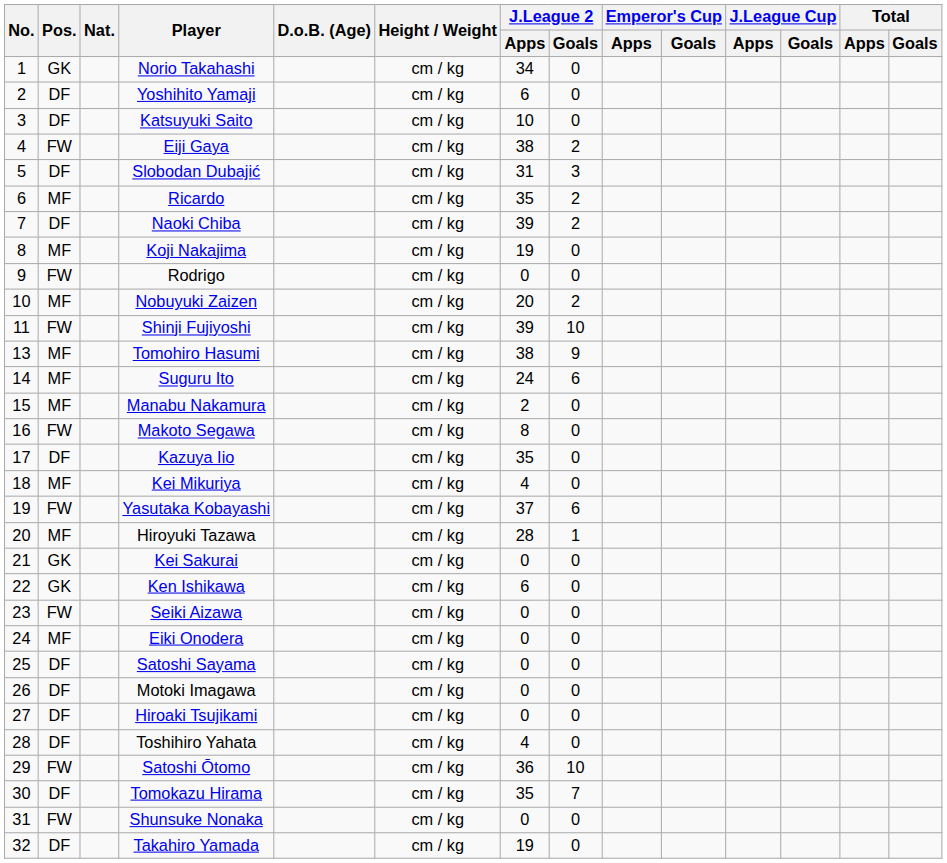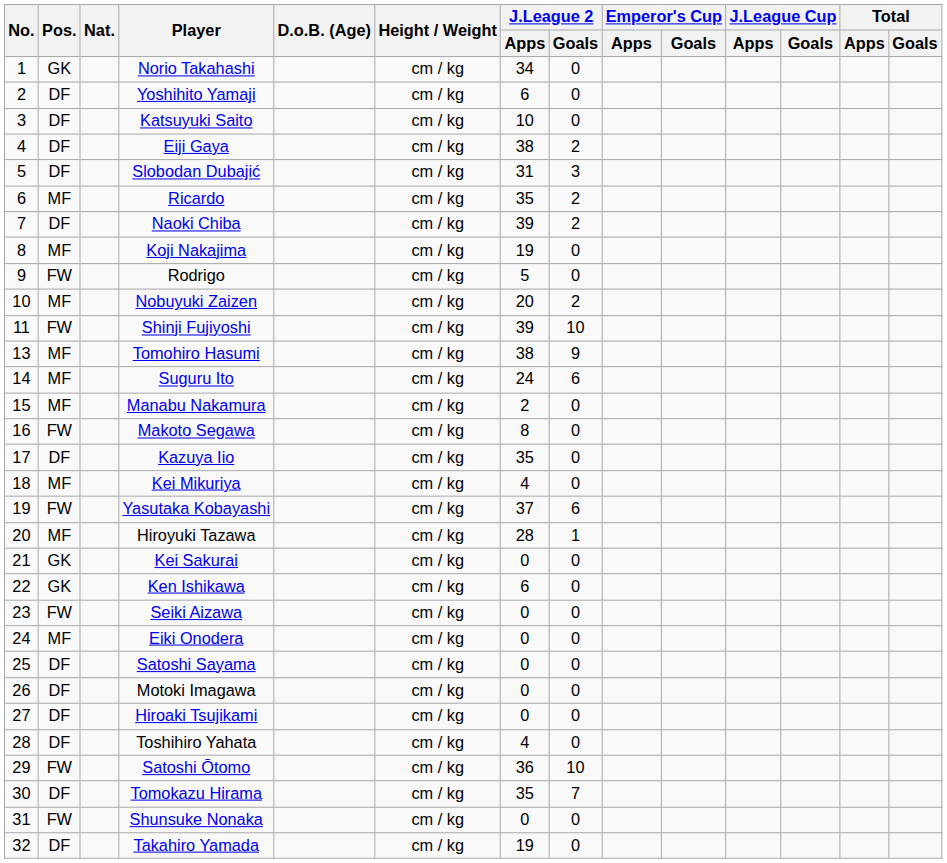Eiji Gaya | Pos.: FW -> DF
Rodrigo | J.League 2 / Apps: 0 -> 5
